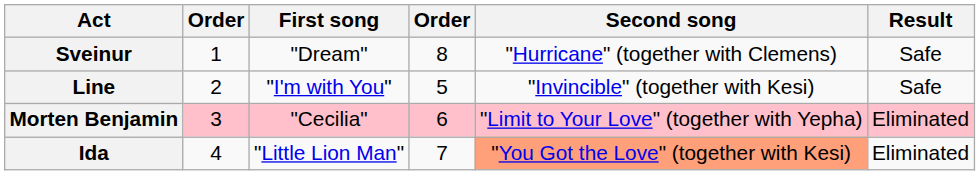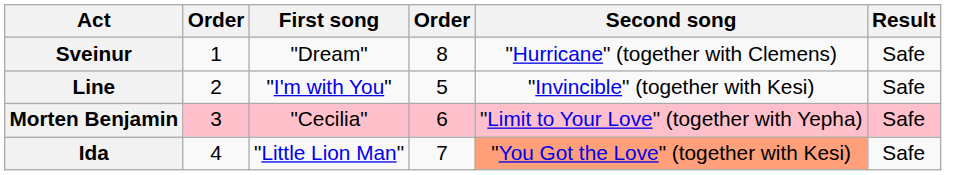Morten Benjamin | Result: Eliminated -> Safe
Ida | Result: Eliminated -> Safe
